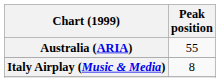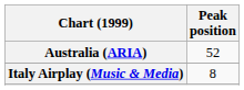Australia (ARIA) | Peak position: 55 -> 52
